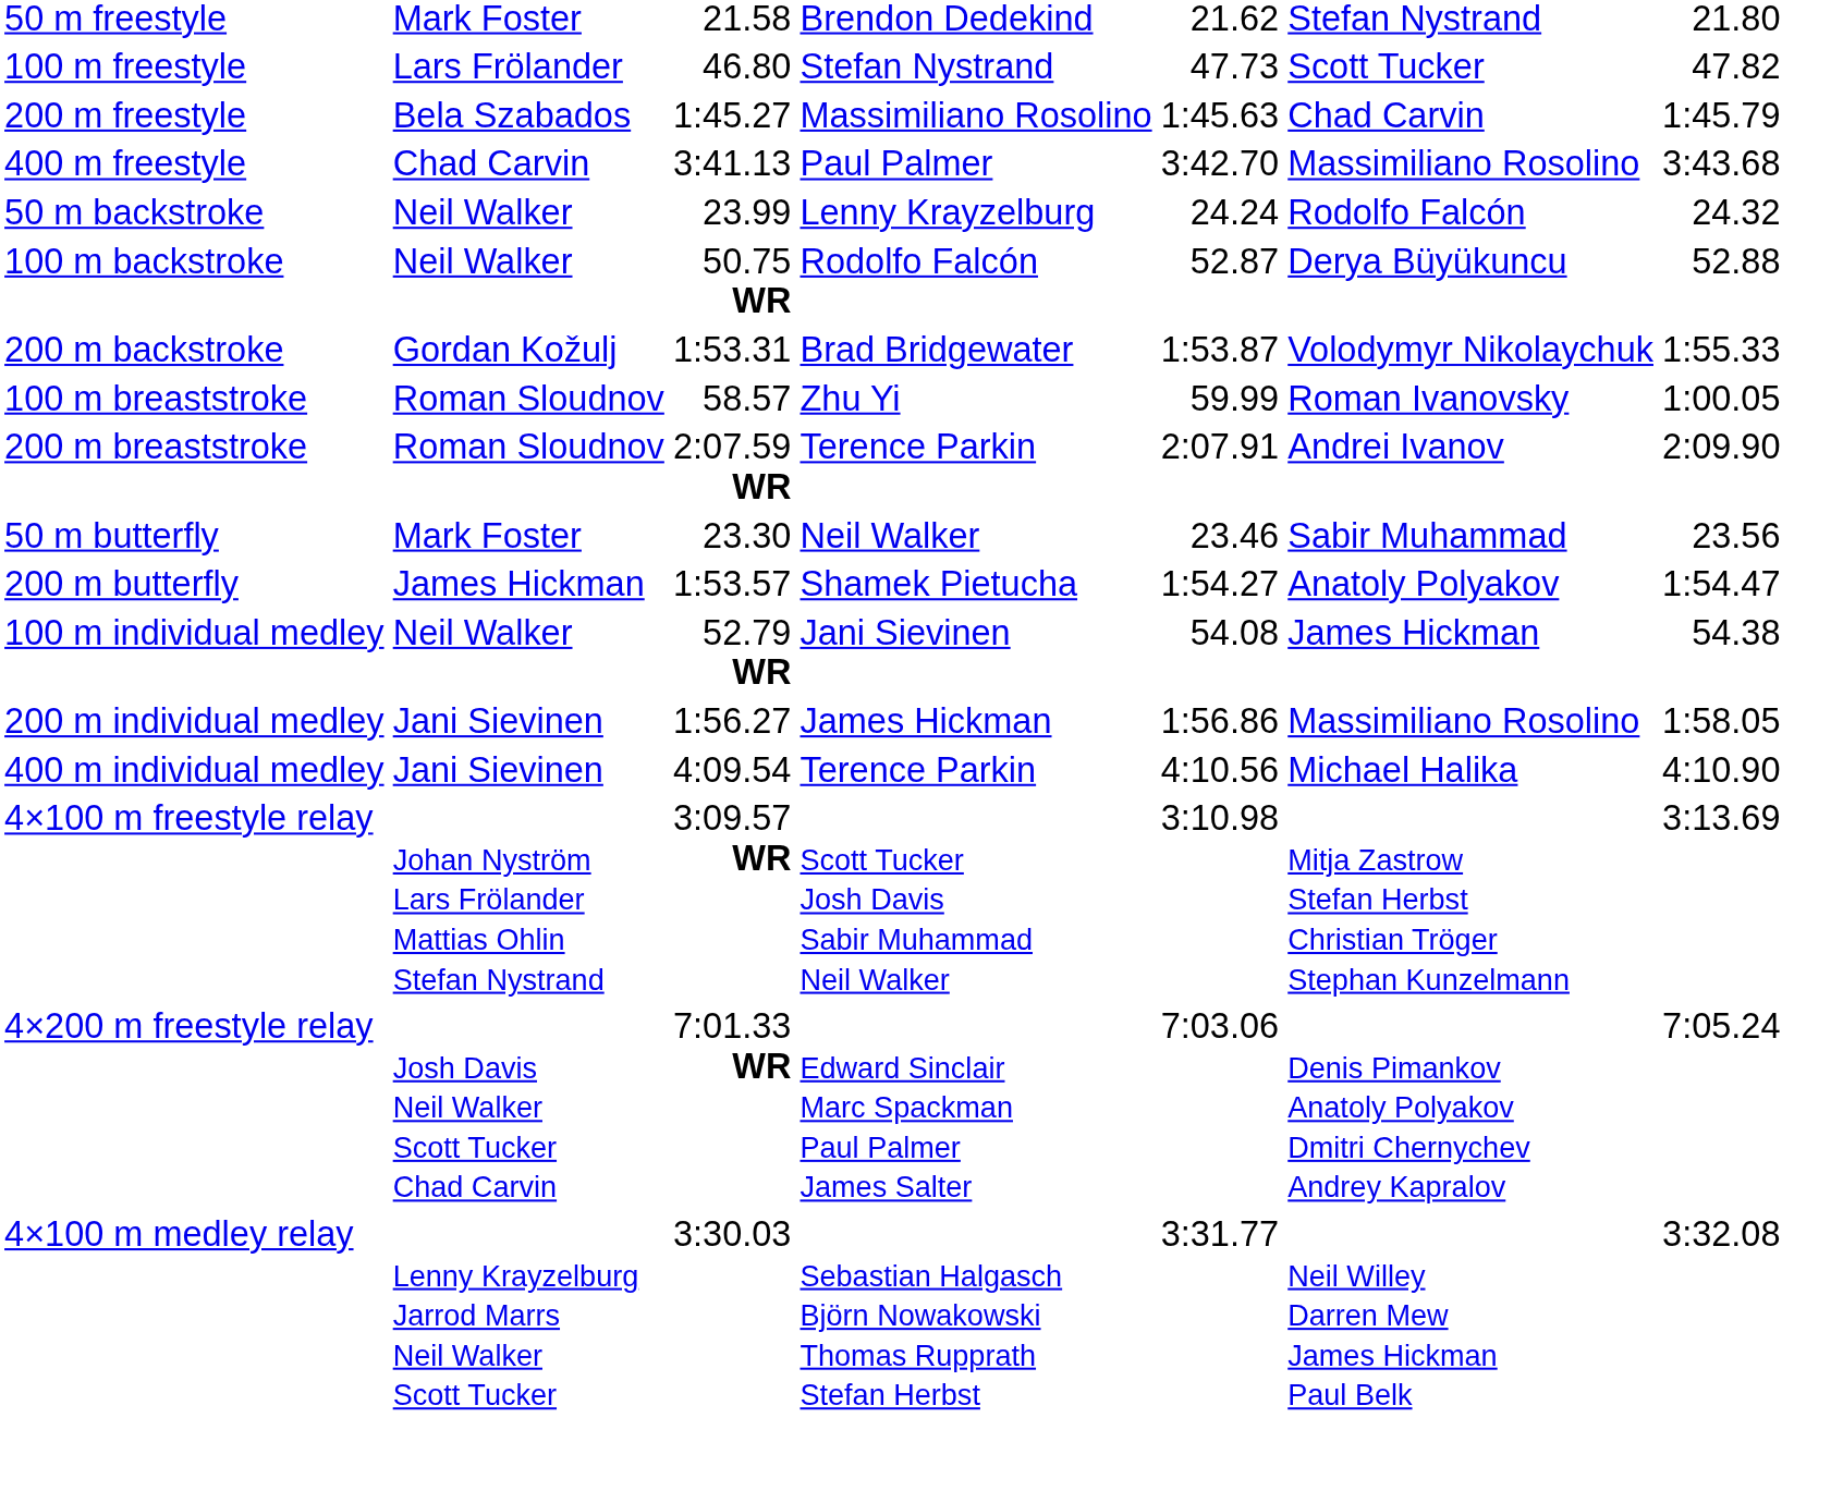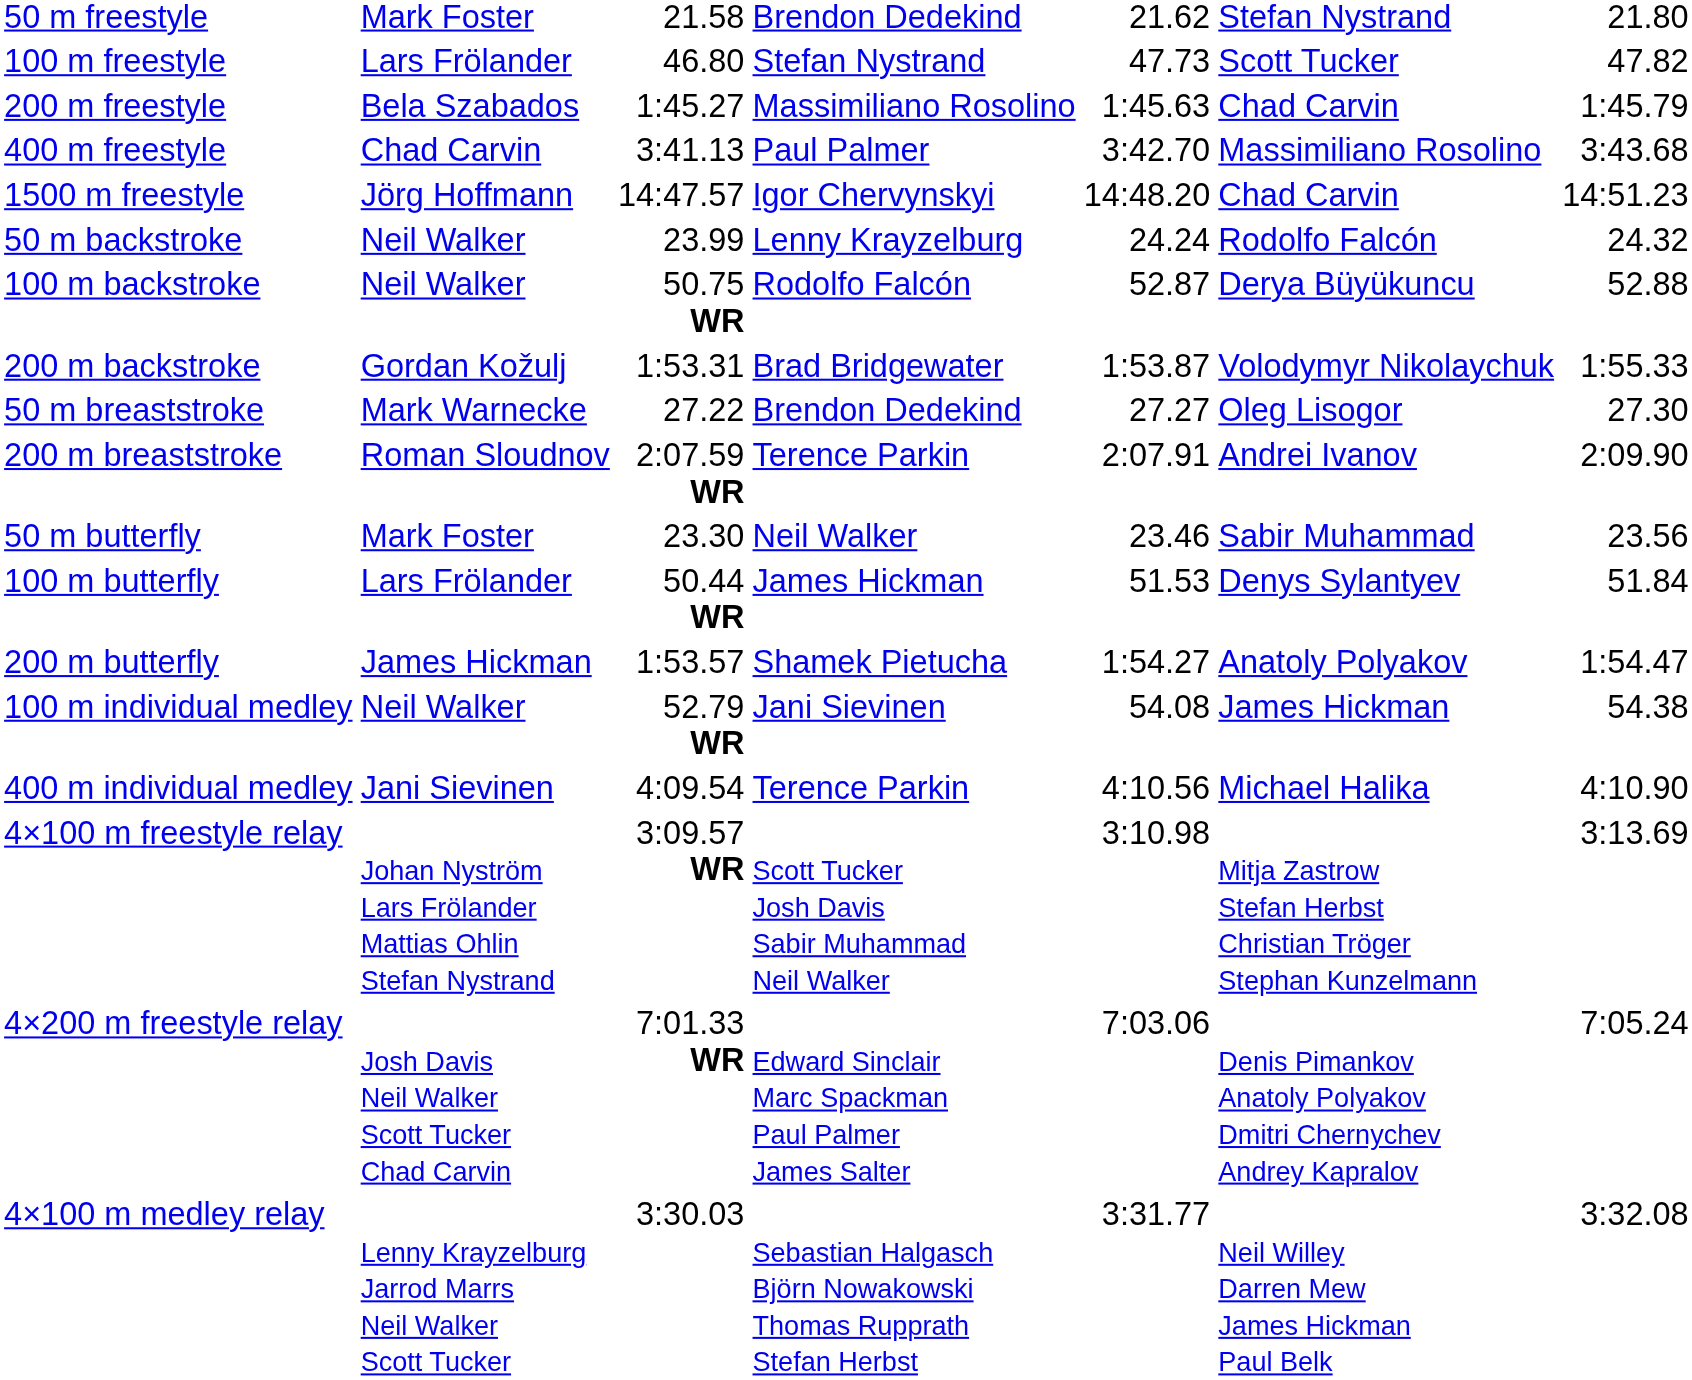+ row: 1500 m freestyle | Jörg Hoffmann | 14:47.57 | Igor Chervynskyi | 14:48.20 | Chad Carvin | 14:51.23
+ row: 50 m breaststroke | Mark Warnecke | 27.22 | Brendon Dedekind | 27.27 | Oleg Lisogor | 27.30
- row: 100 m breaststroke | Roman Sloudnov | 58.57 | Zhu Yi | 59.99 | Roman Ivanovsky | 1:00.05
+ row: 100 m butterfly | Lars Frölander | 50.44 WR | James Hickman | 51.53 | Denys Sylantyev | 51.84
- row: 200 m individual medley | Jani Sievinen | 1:56.27 | James Hickman | 1:56.86 | Massimiliano Rosolino | 1:58.05
